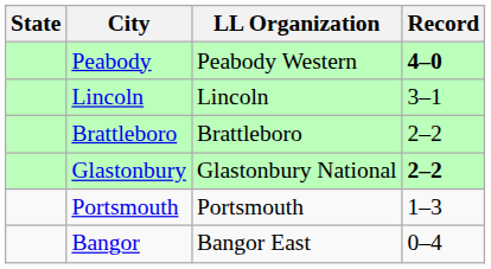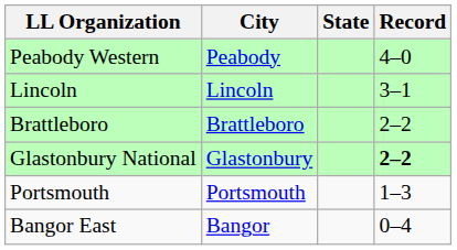columns swapped: State <-> LL Organization
Peabody | Record: bold -> normal
